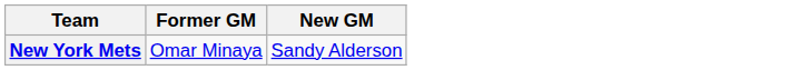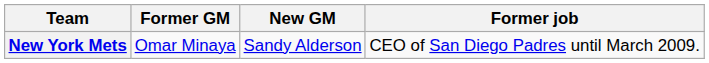+ column: Former job | CEO of San Diego Padres until March 2009.
